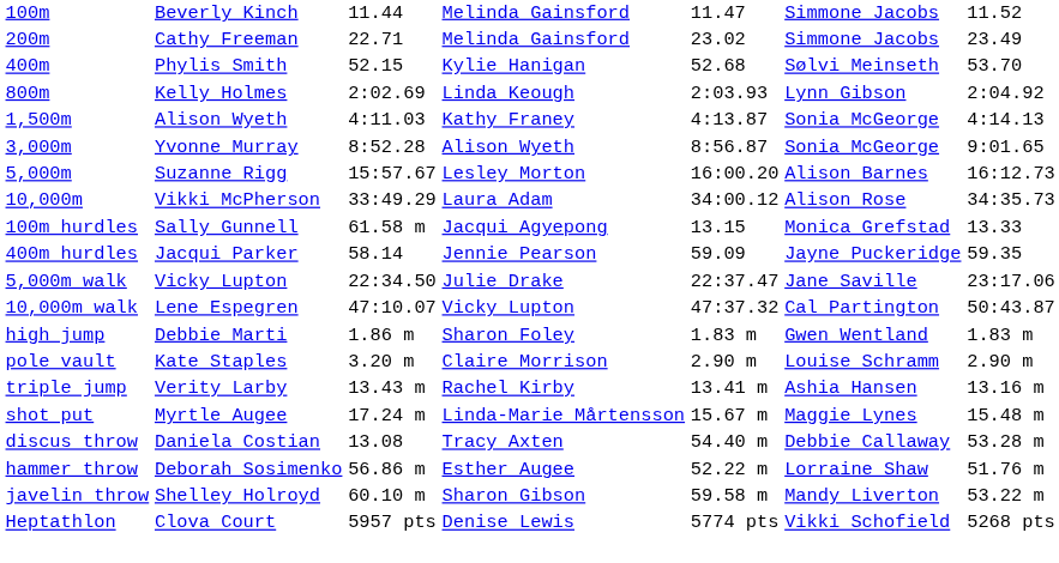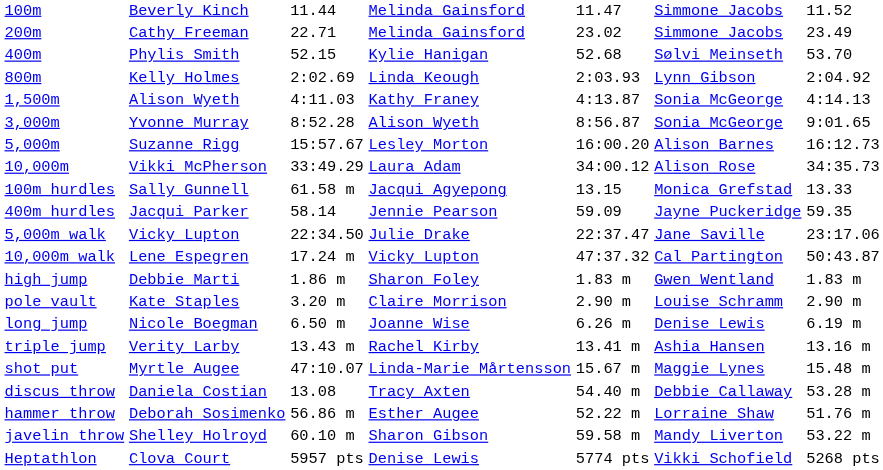10,000m walk | column 3: 47:10.07 -> 17.24 m
+ row: long jump | Nicole Boegman | 6.50 m | Joanne Wise | 6.26 m | Denise Lewis | 6.19 m
shot put | column 3: 17.24 m -> 47:10.07
